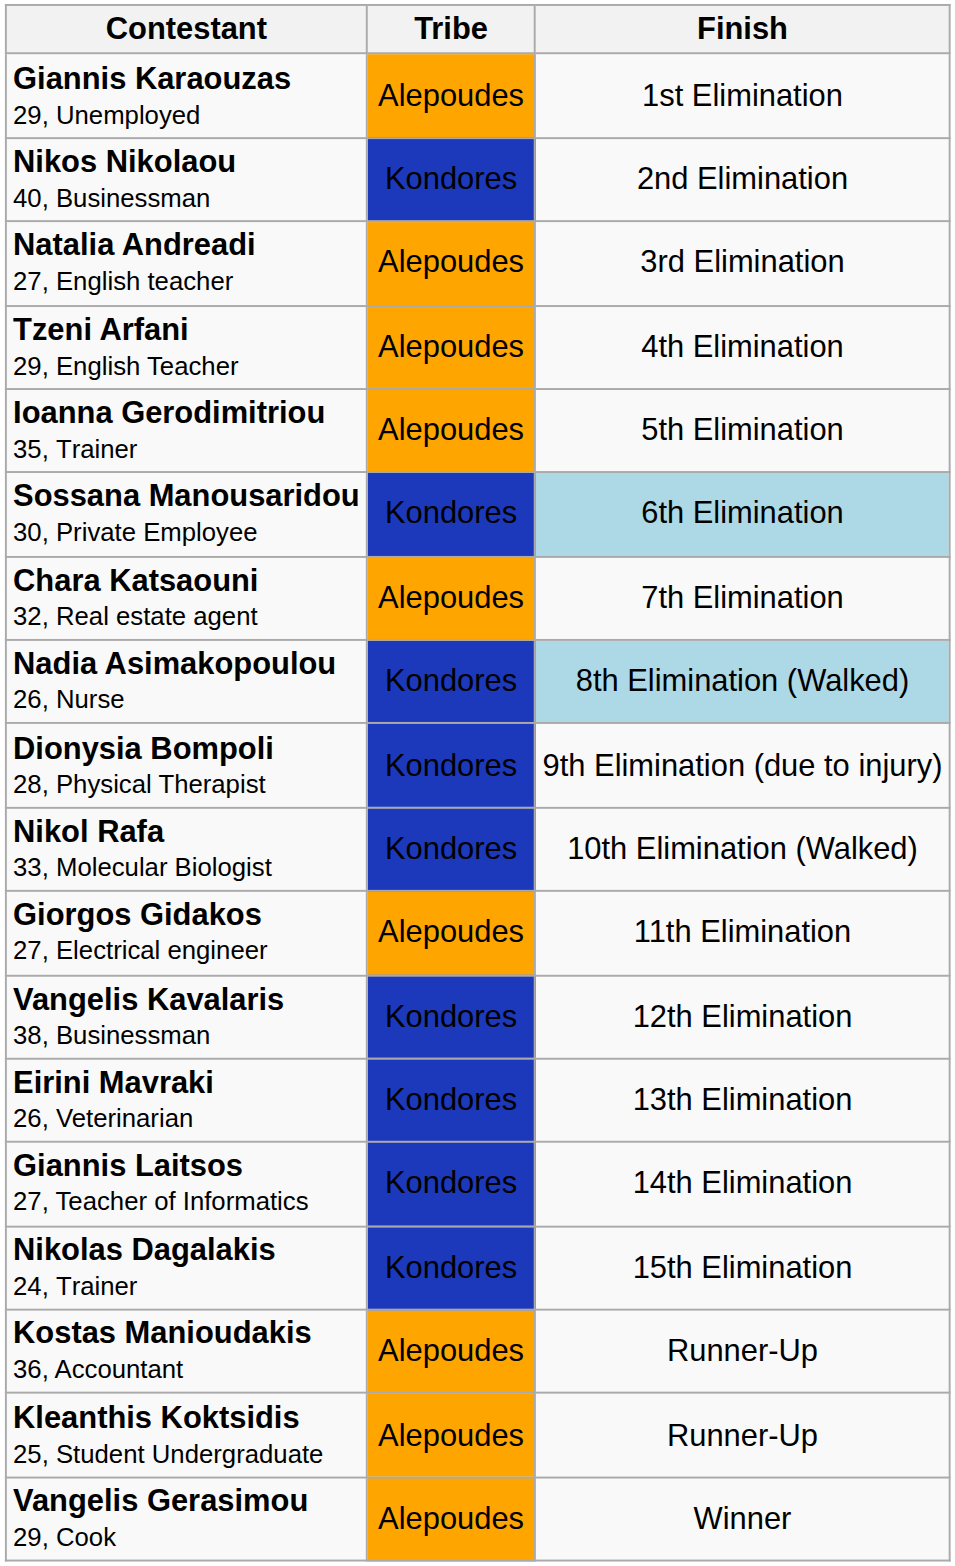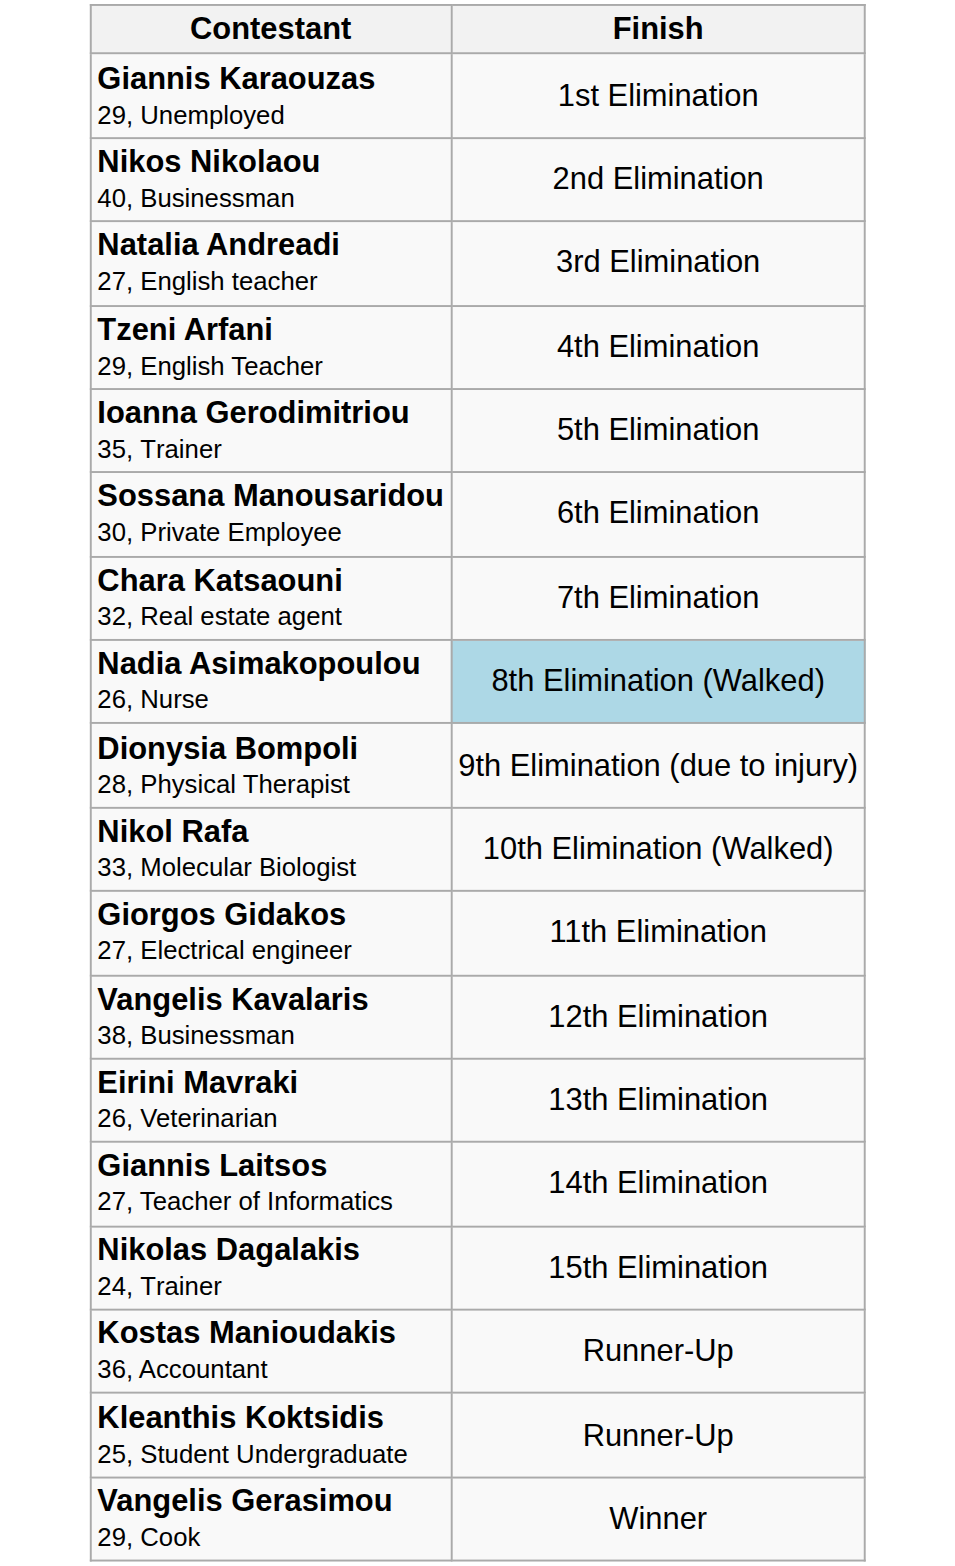- column: Tribe | Alepoudes | Kondores | Alepoudes | Alepoudes | Alepoudes | Kondores | Alepoudes | Kondores | Kondores | Kondores | Alepoudes | Kondores | Kondores | Kondores | Kondores | Alepoudes | Alepoudes | Alepoudes
Sossana Manousaridou 30, Private Employee | Finish: lightblue background -> no background
